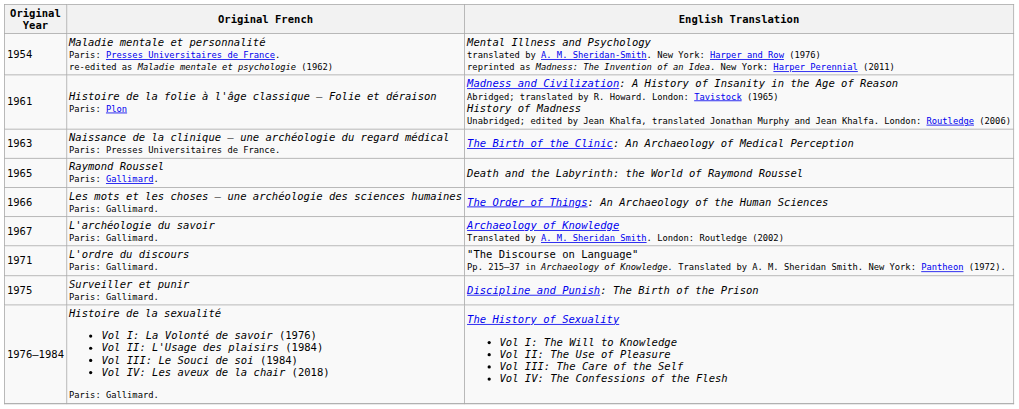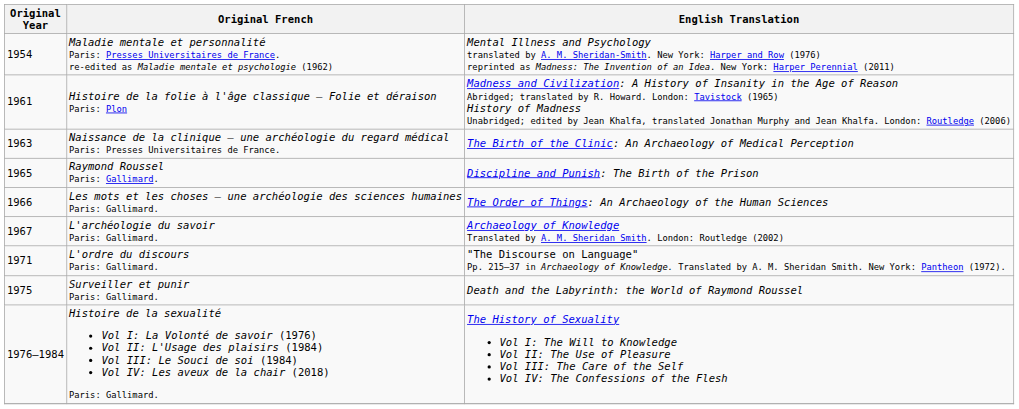Raymond Roussel Paris: Gallimard. | English Translation: Death and the Labyrinth: the World of Raymond Roussel -> Discipline and Punish: The Birth of the Prison
Surveiller et punir Paris: Gallimard. | English Translation: Discipline and Punish: The Birth of the Prison -> Death and the Labyrinth: the World of Raymond Roussel
